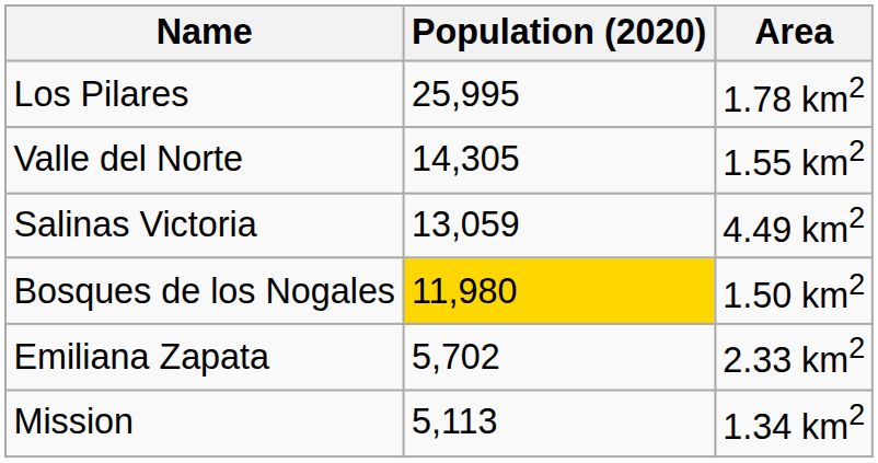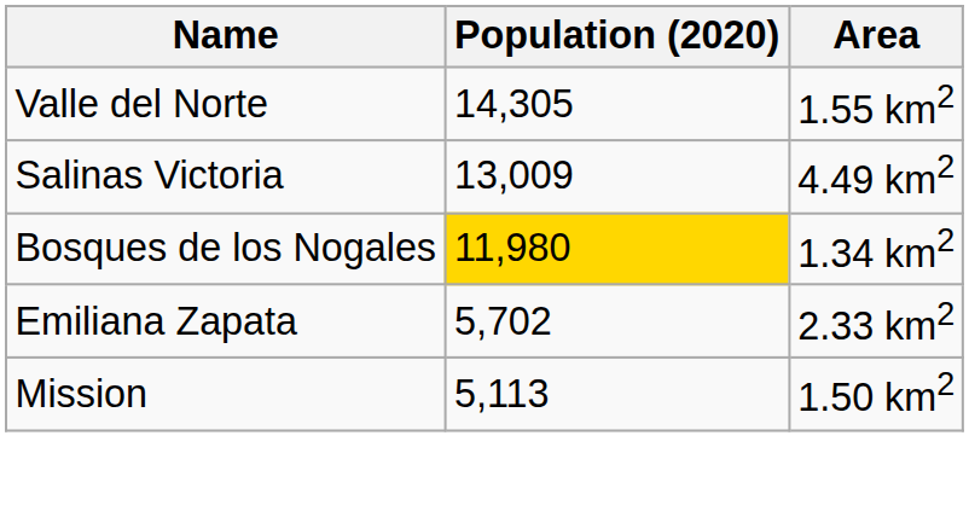- row: Los Pilares | 25,995 | 1.78 km2
Salinas Victoria | Population (2020): 13,059 -> 13,009
Bosques de los Nogales | Area: 1.50 km2 -> 1.34 km2
Mission | Area: 1.34 km2 -> 1.50 km2
